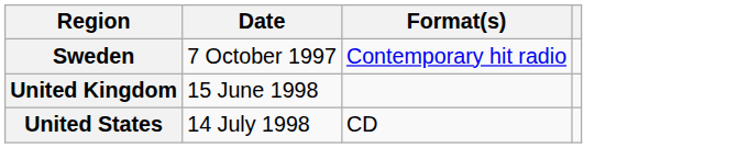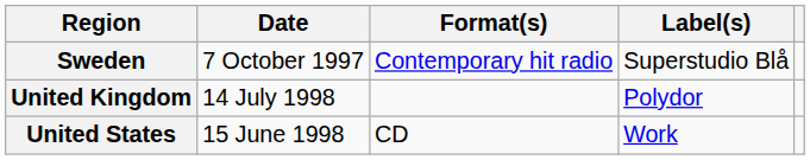+ column: Label(s) | Superstudio Blå | Polydor | Work
United Kingdom | Date: 15 June 1998 -> 14 July 1998
United States | Date: 14 July 1998 -> 15 June 1998
